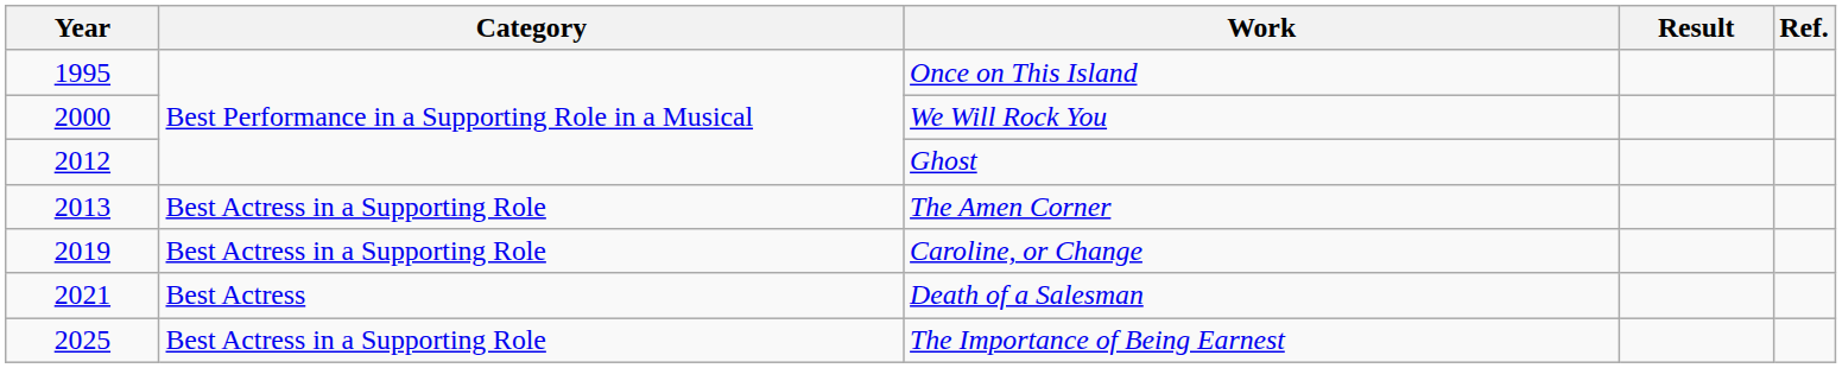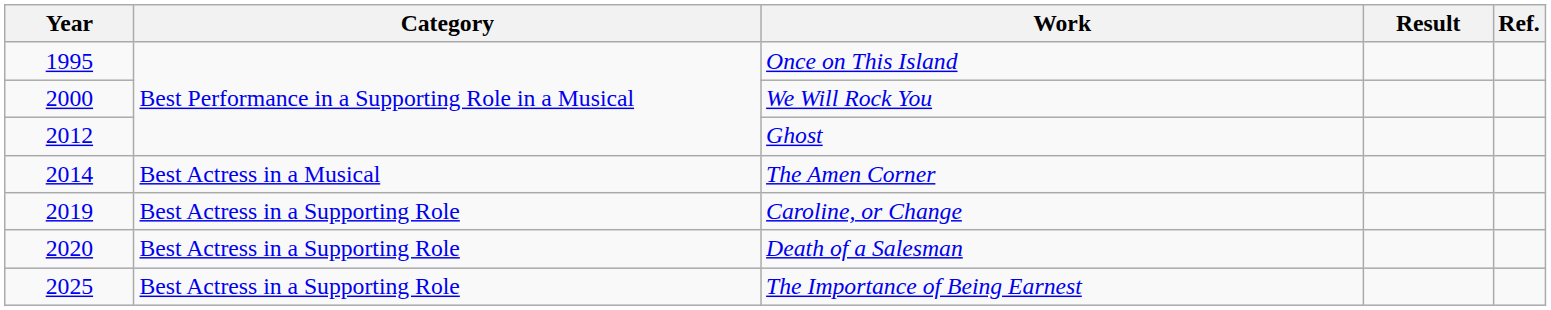The Amen Corner | Year: 2013 -> 2014
The Amen Corner | Category: Best Actress in a Supporting Role -> Best Actress in a Musical
Death of a Salesman | Year: 2021 -> 2020
Death of a Salesman | Category: Best Actress -> Best Actress in a Supporting Role
